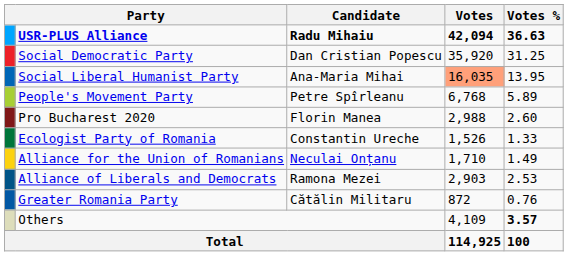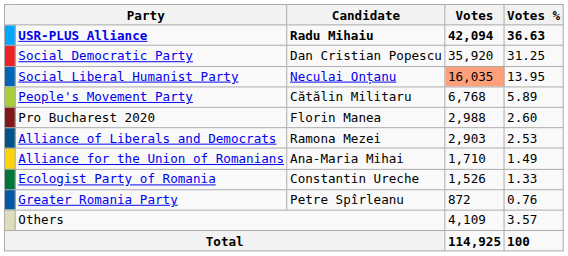Social Liberal Humanist Party | Candidate: Ana-Maria Mihai -> Neculai Onțanu
People's Movement Party | Candidate: Petre Spîrleanu -> Cătălin Militaru
rows swapped: Alliance of Liberals and Democrats <-> Ecologist Party of Romania
Alliance for the Union of Romanians | Candidate: Neculai Onțanu -> Ana-Maria Mihai
Greater Romania Party | Candidate: Cătălin Militaru -> Petre Spîrleanu
Others | Votes %: bold -> normal
